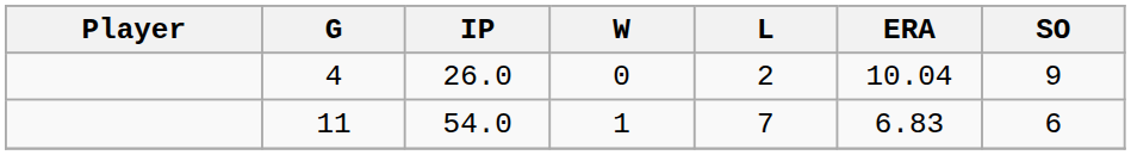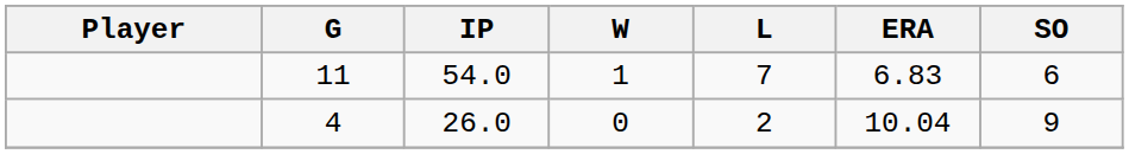rows swapped: 11 <-> 4
